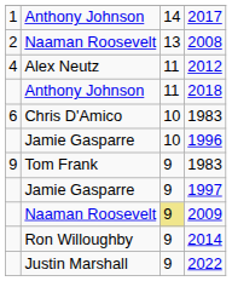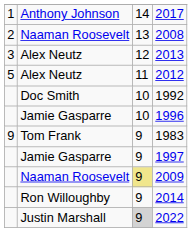+ row: 3 | Alex Neutz | 12 | 2013
2012 | column 1: 4 -> 5
- row: Anthony Johnson | 11 | 2018
- row: 6 | Chris D'Amico | 10 | 1983
+ row: Doc Smith | 10 | 1992
2022 | column 3: no background -> lightgrey background
